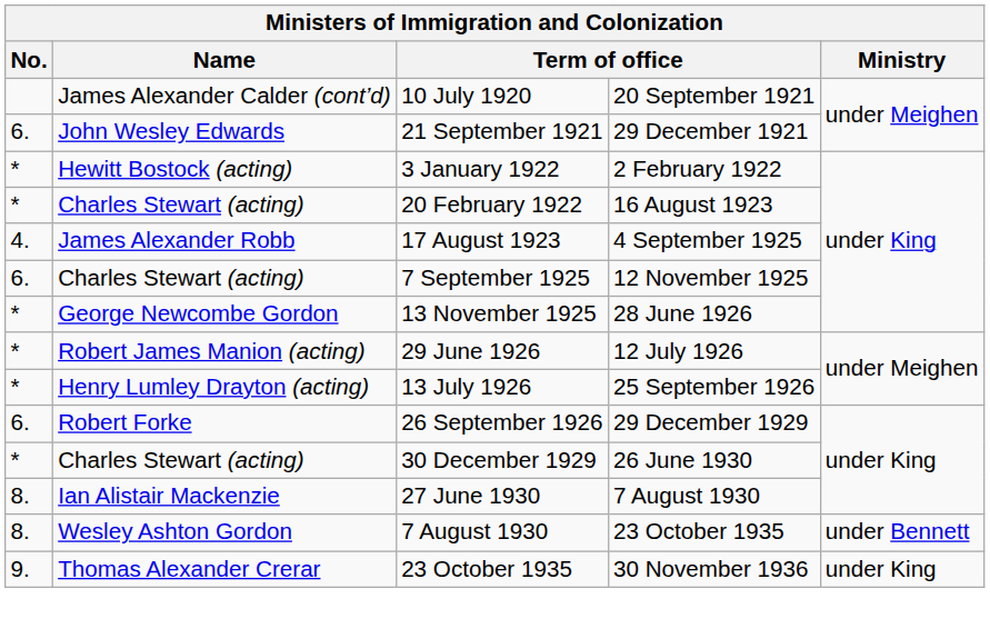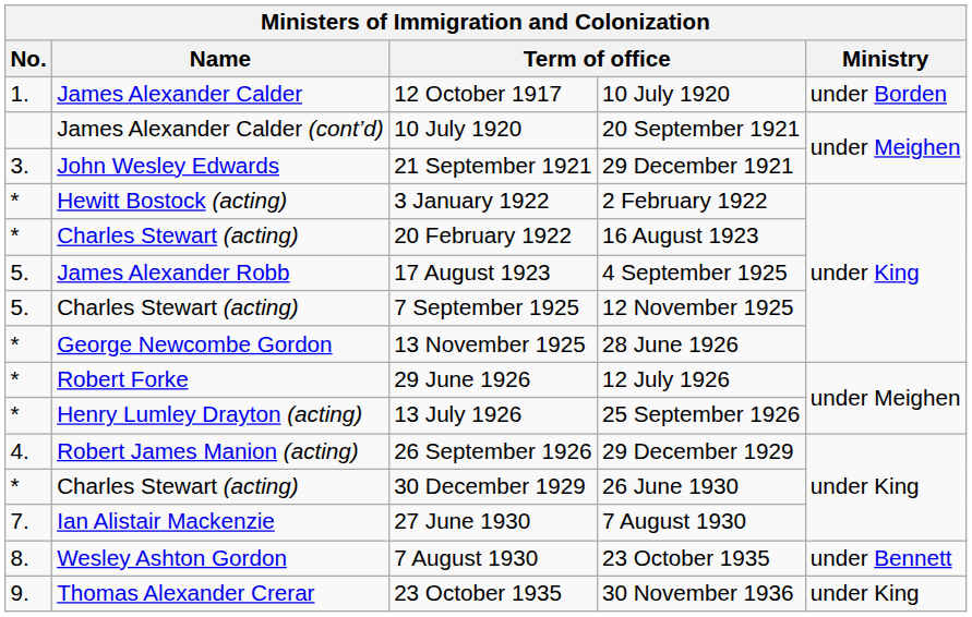+ row: 1. | James Alexander Calder | 12 October 1917 | 10 July 1920 | under Borden
21 September 1921 | No.: 6. -> 3.
17 August 1923 | No.: 4. -> 5.
7 September 1925 | No.: 6. -> 5.
29 June 1926 | Name: Robert James Manion (acting) -> Robert Forke
26 September 1926 | No.: 6. -> 4.
26 September 1926 | Name: Robert Forke -> Robert James Manion (acting)
27 June 1930 | No.: 8. -> 7.
